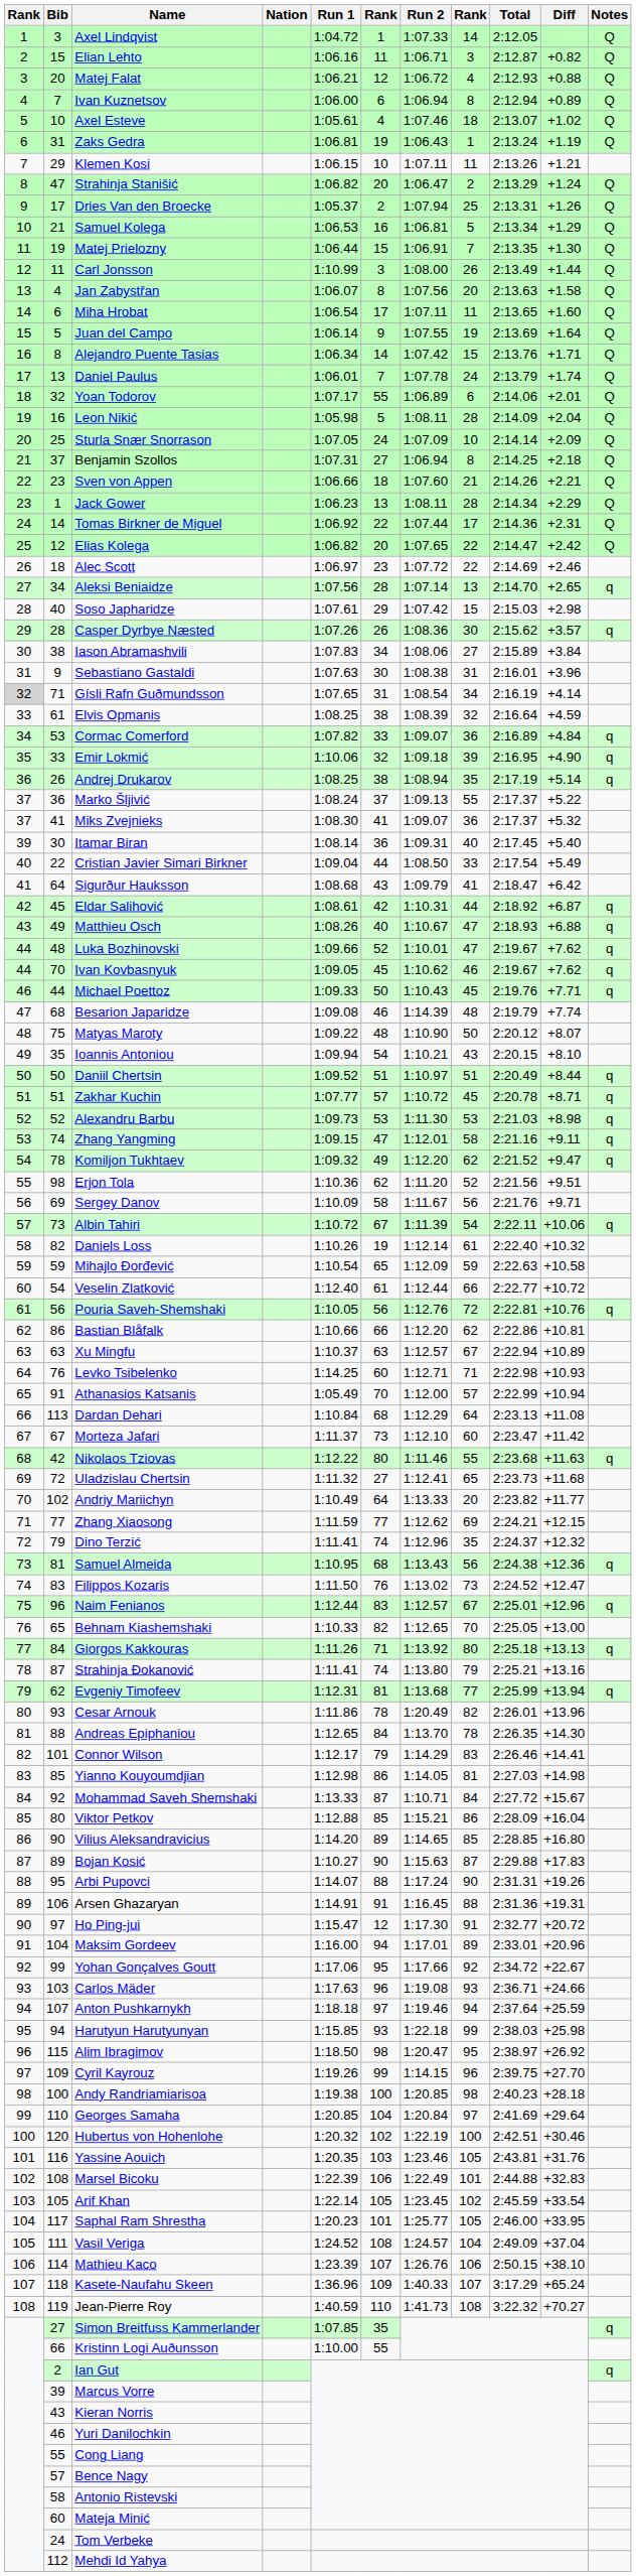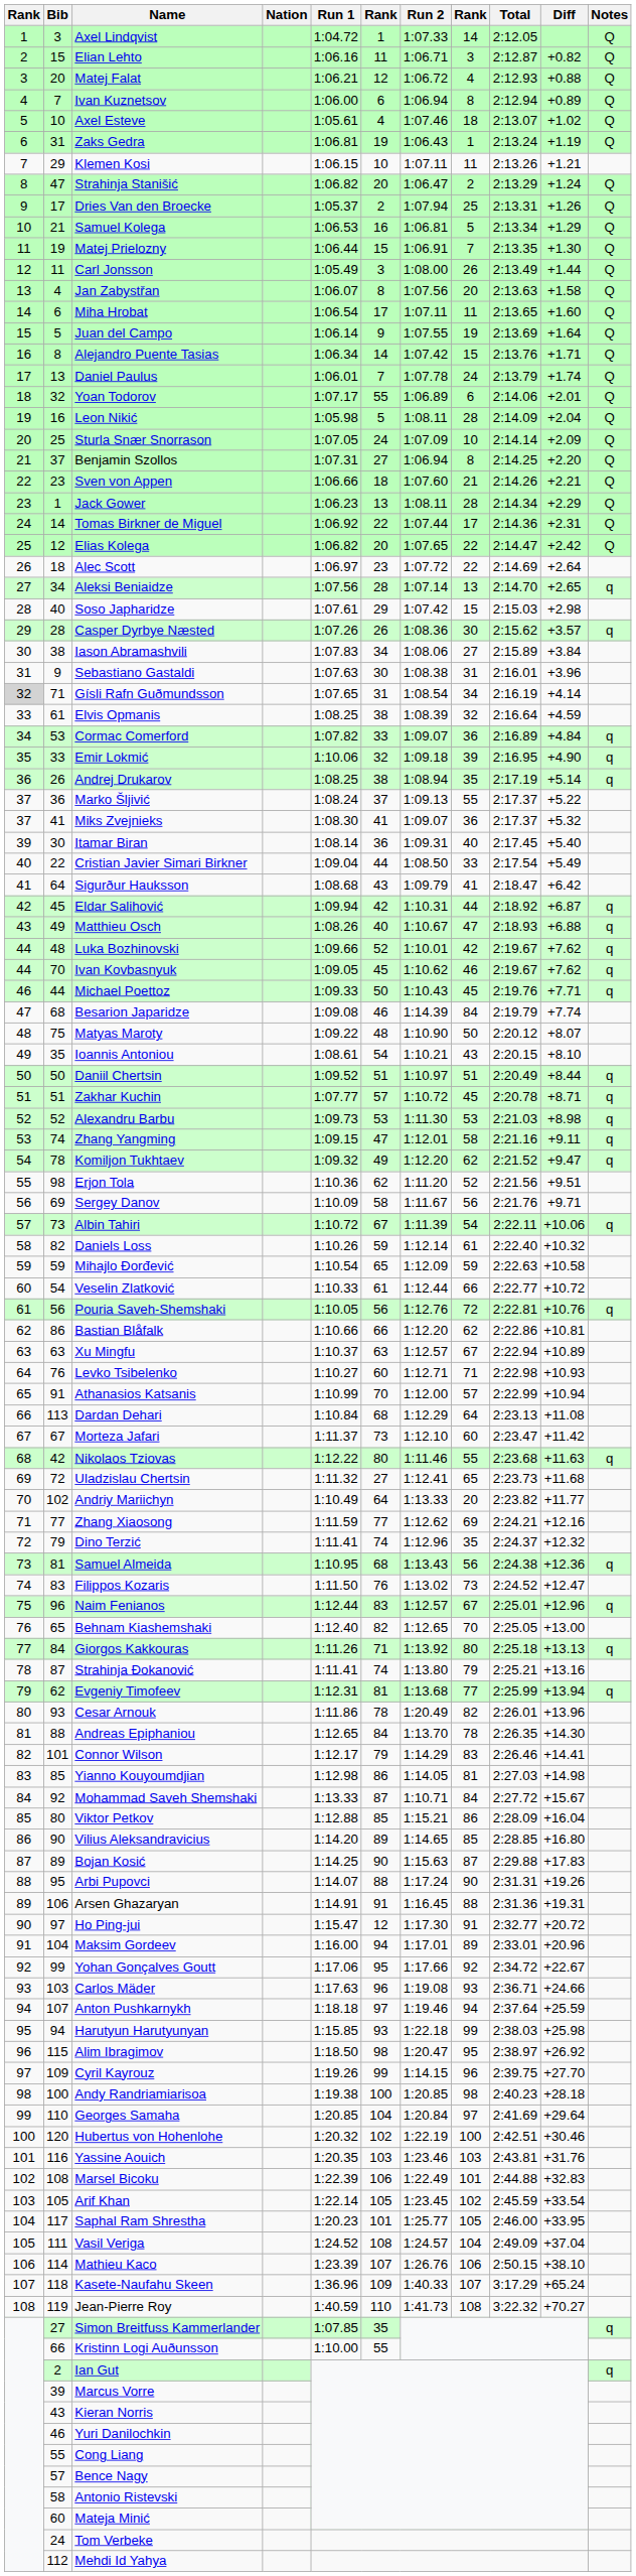Carl Jonsson | Run 1: 1:10.99 -> 1:05.49
Benjamin Szollos | Diff: +2.18 -> +2.20
Alec Scott | Diff: +2.46 -> +2.64
Eldar Salihović | Run 1: 1:08.61 -> 1:09.94
Luka Bozhinovski | column 8: 47 -> 42
Besarion Japaridze | column 8: 48 -> 84
Ioannis Antoniou | Run 1: 1:09.94 -> 1:08.61
Daniels Loss | column 6: 19 -> 59
Veselin Zlatković | Run 1: 1:12.40 -> 1:10.33
Levko Tsibelenko | Run 1: 1:14.25 -> 1:10.27
Athanasios Katsanis | Run 1: 1:05.49 -> 1:10.99
Zhang Xiaosong | Diff: +12.15 -> +12.16
Behnam Kiashemshaki | Run 1: 1:10.33 -> 1:12.40
Bojan Kosić | Run 1: 1:10.27 -> 1:14.25
Yassine Aouich | column 8: 105 -> 103
